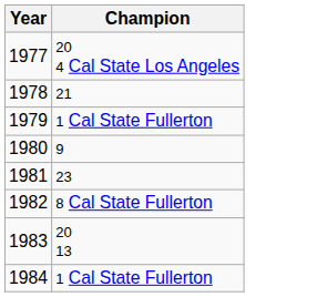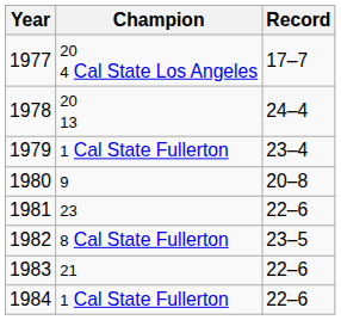+ column: Record | 17–7 | 24–4 | 23–4 | 20–8 | 22–6 | 23–5 | 22–6 | 22–6
1978 | Champion: 21 -> 20 13
1983 | Champion: 20 13 -> 21
